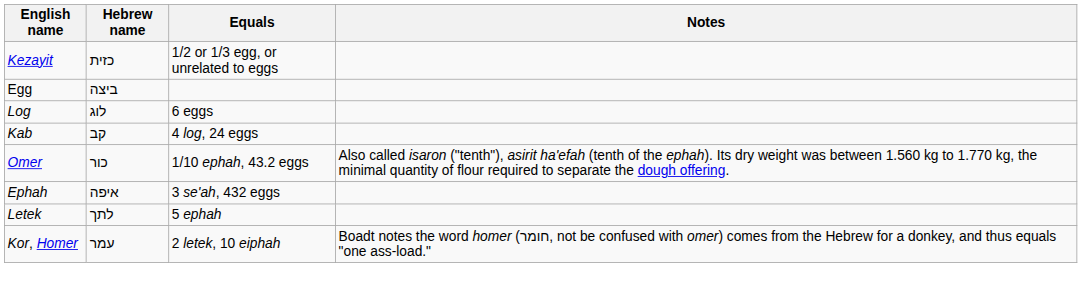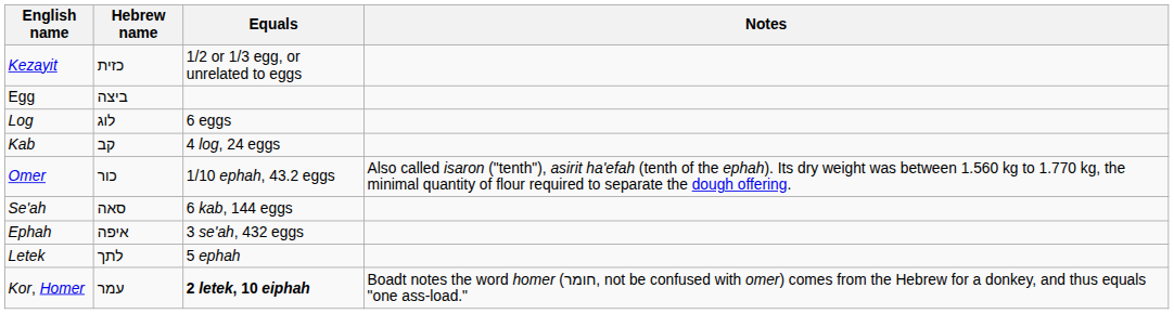+ row: Se'ah | סאה | 6 kab, 144 eggs
Kor, Homer | Equals: normal -> bold
